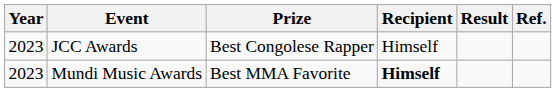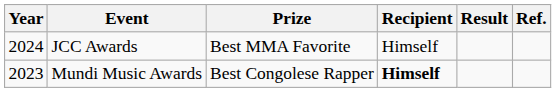JCC Awards | Year: 2023 -> 2024
JCC Awards | Prize: Best Congolese Rapper -> Best MMA Favorite
Mundi Music Awards | Prize: Best MMA Favorite -> Best Congolese Rapper
